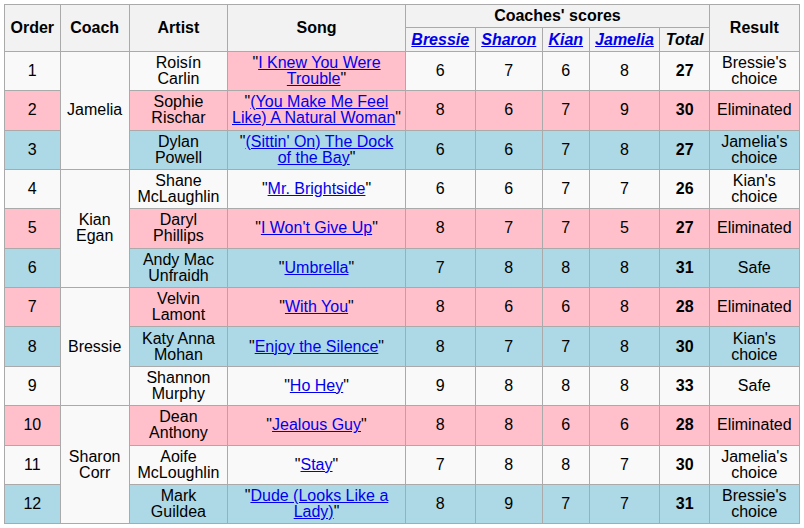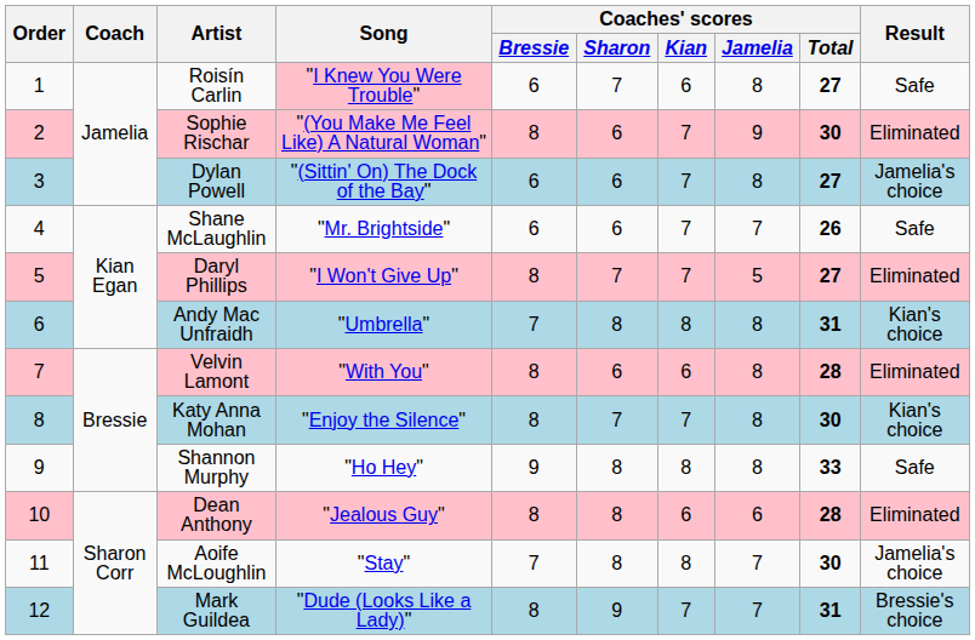Roisín Carlin | Result: Bressie's choice -> Safe
Shane McLaughlin | Result: Kian's choice -> Safe
Andy Mac Unfraidh | Result: Safe -> Kian's choice
